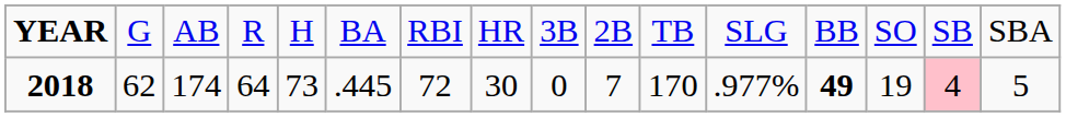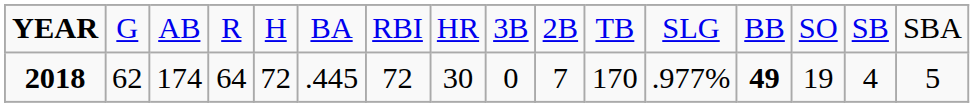2018 | column 5: 73 -> 72
2018 | column 15: pink background -> no background
